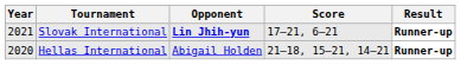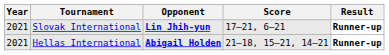Hellas International | Year: 2020 -> 2021
Hellas International | Opponent: normal -> bold
